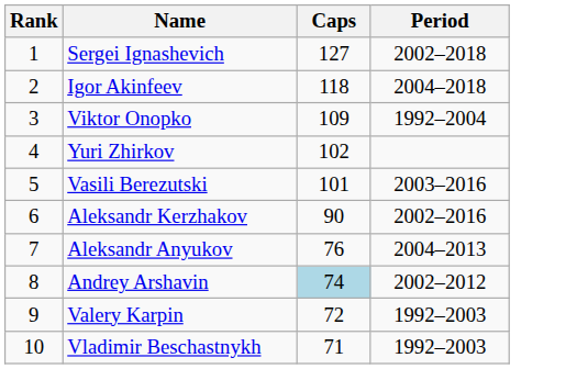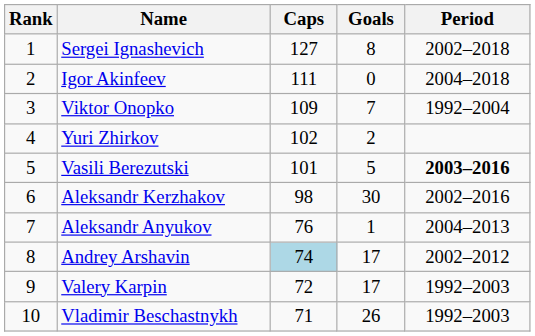+ column: Goals | 8 | 0 | 7 | 2 | 5 | 30 | 1 | 17 | 17 | 26
Igor Akinfeev | Caps: 118 -> 111
Vasili Berezutski | Period: normal -> bold
Aleksandr Kerzhakov | Caps: 90 -> 98
